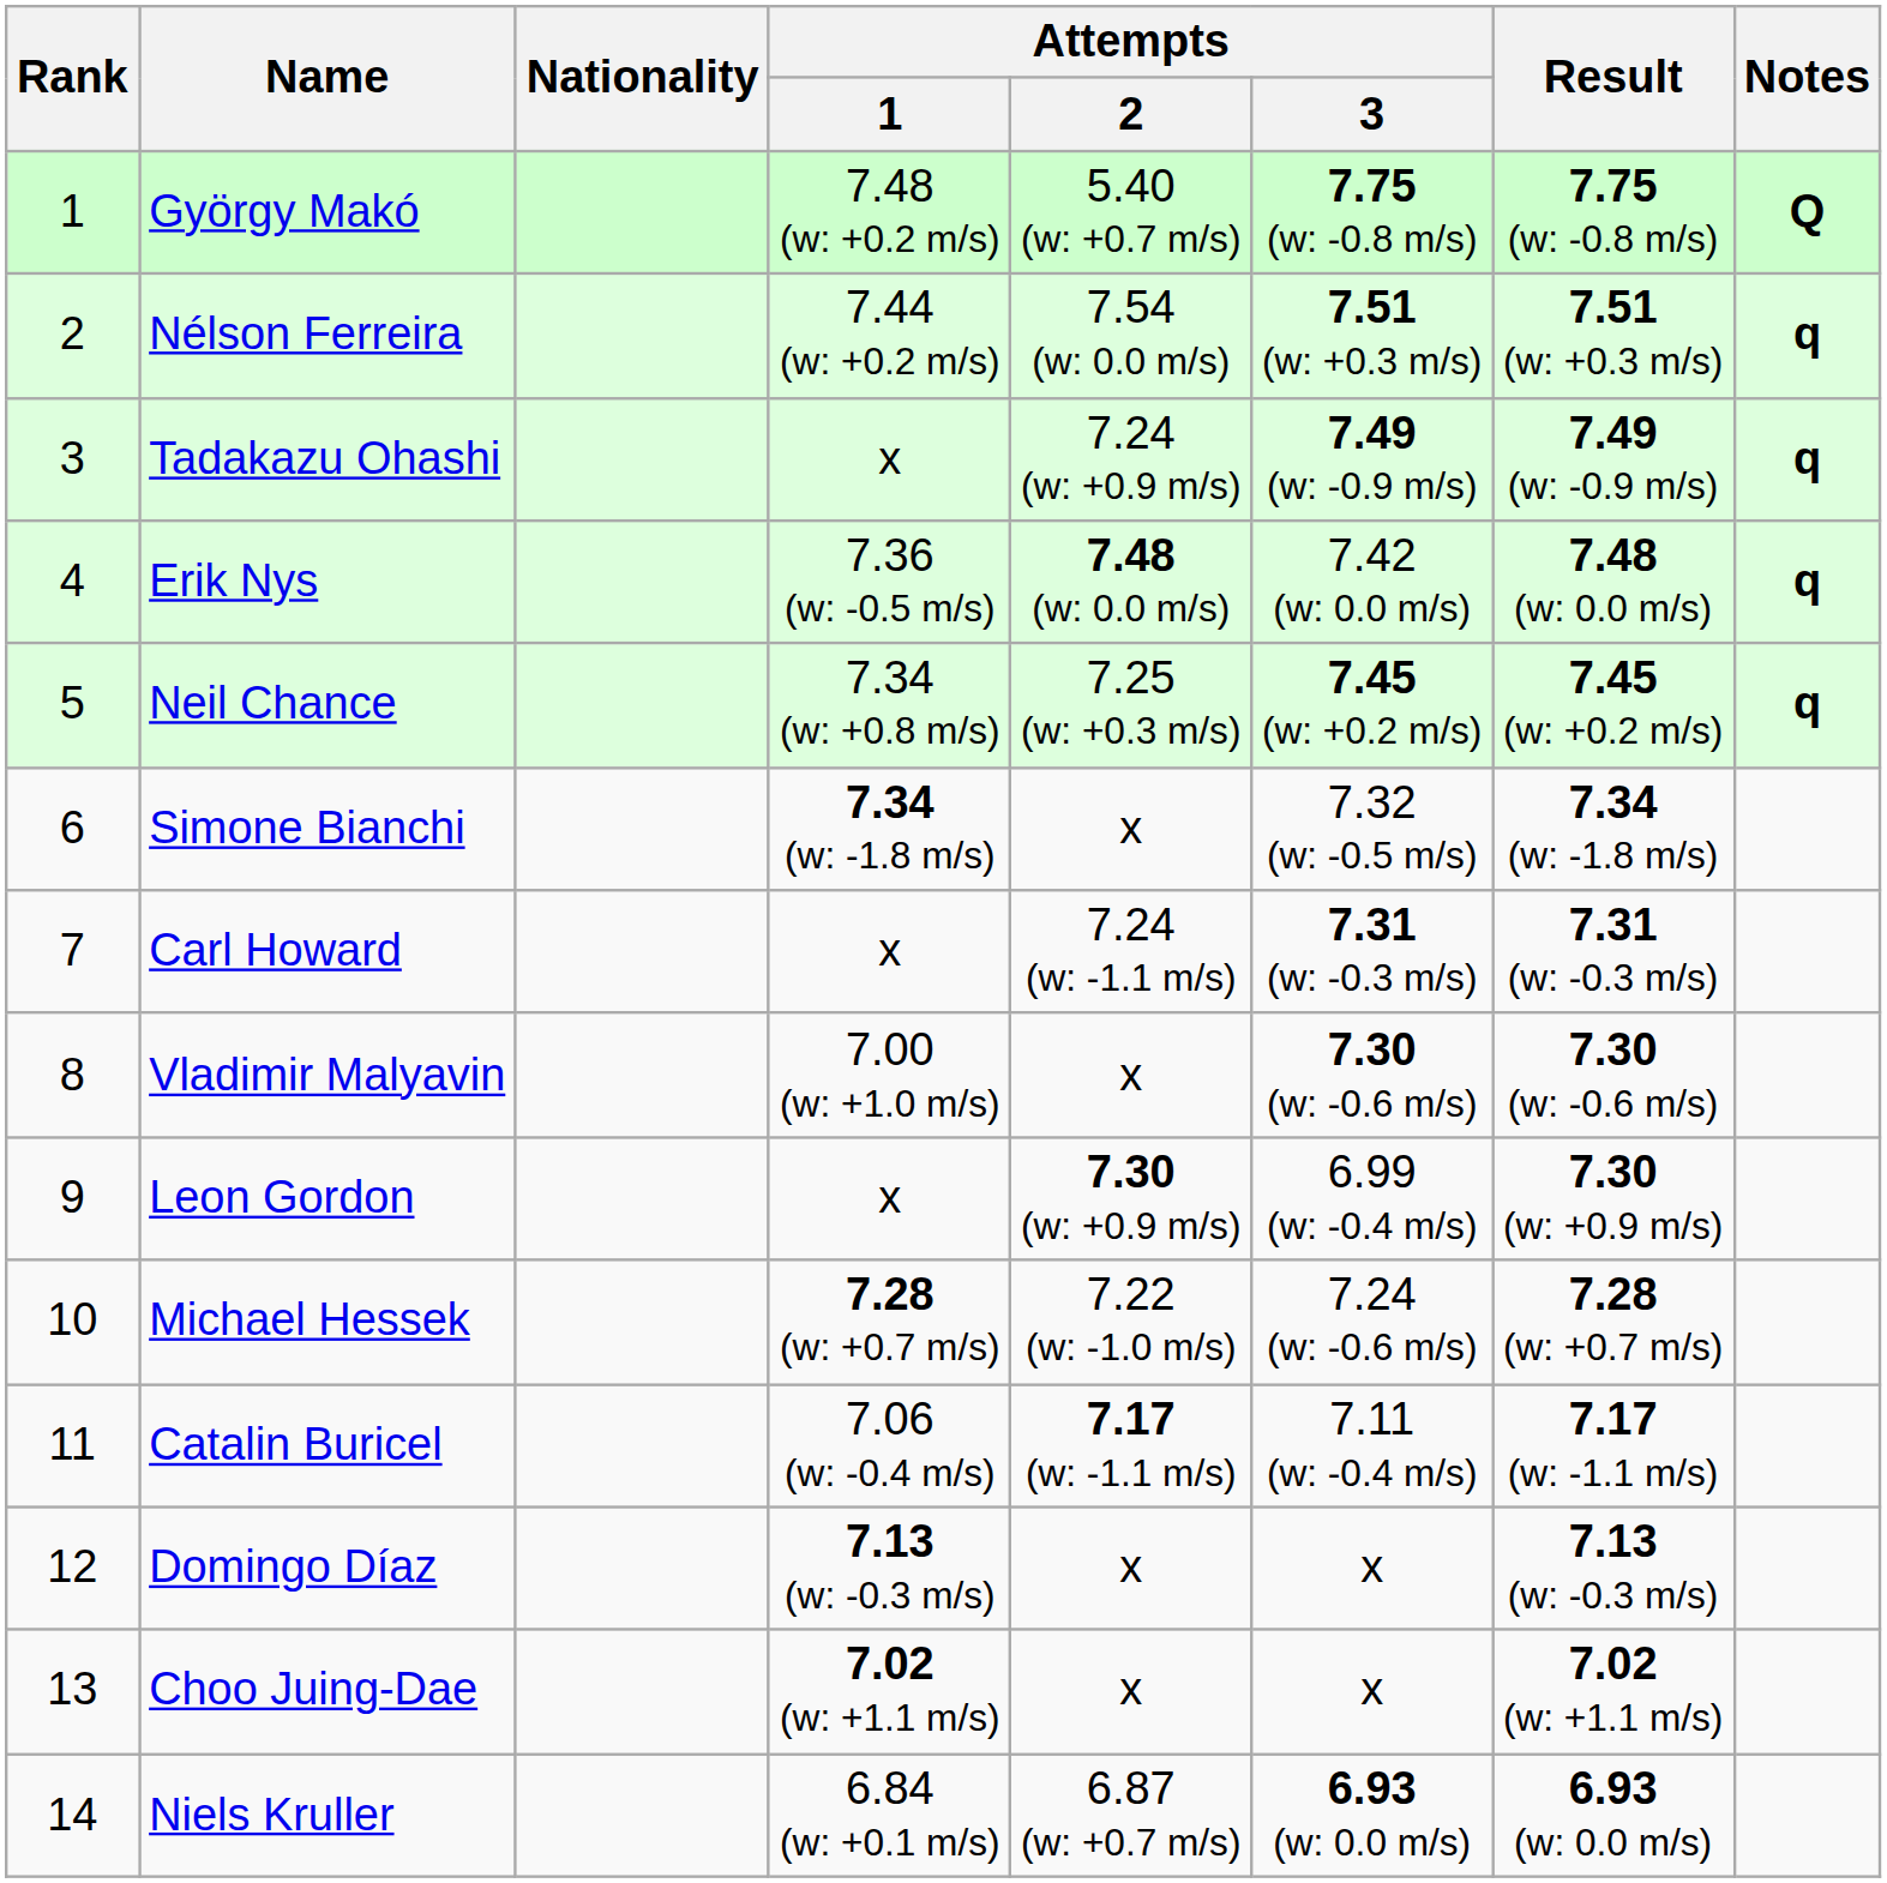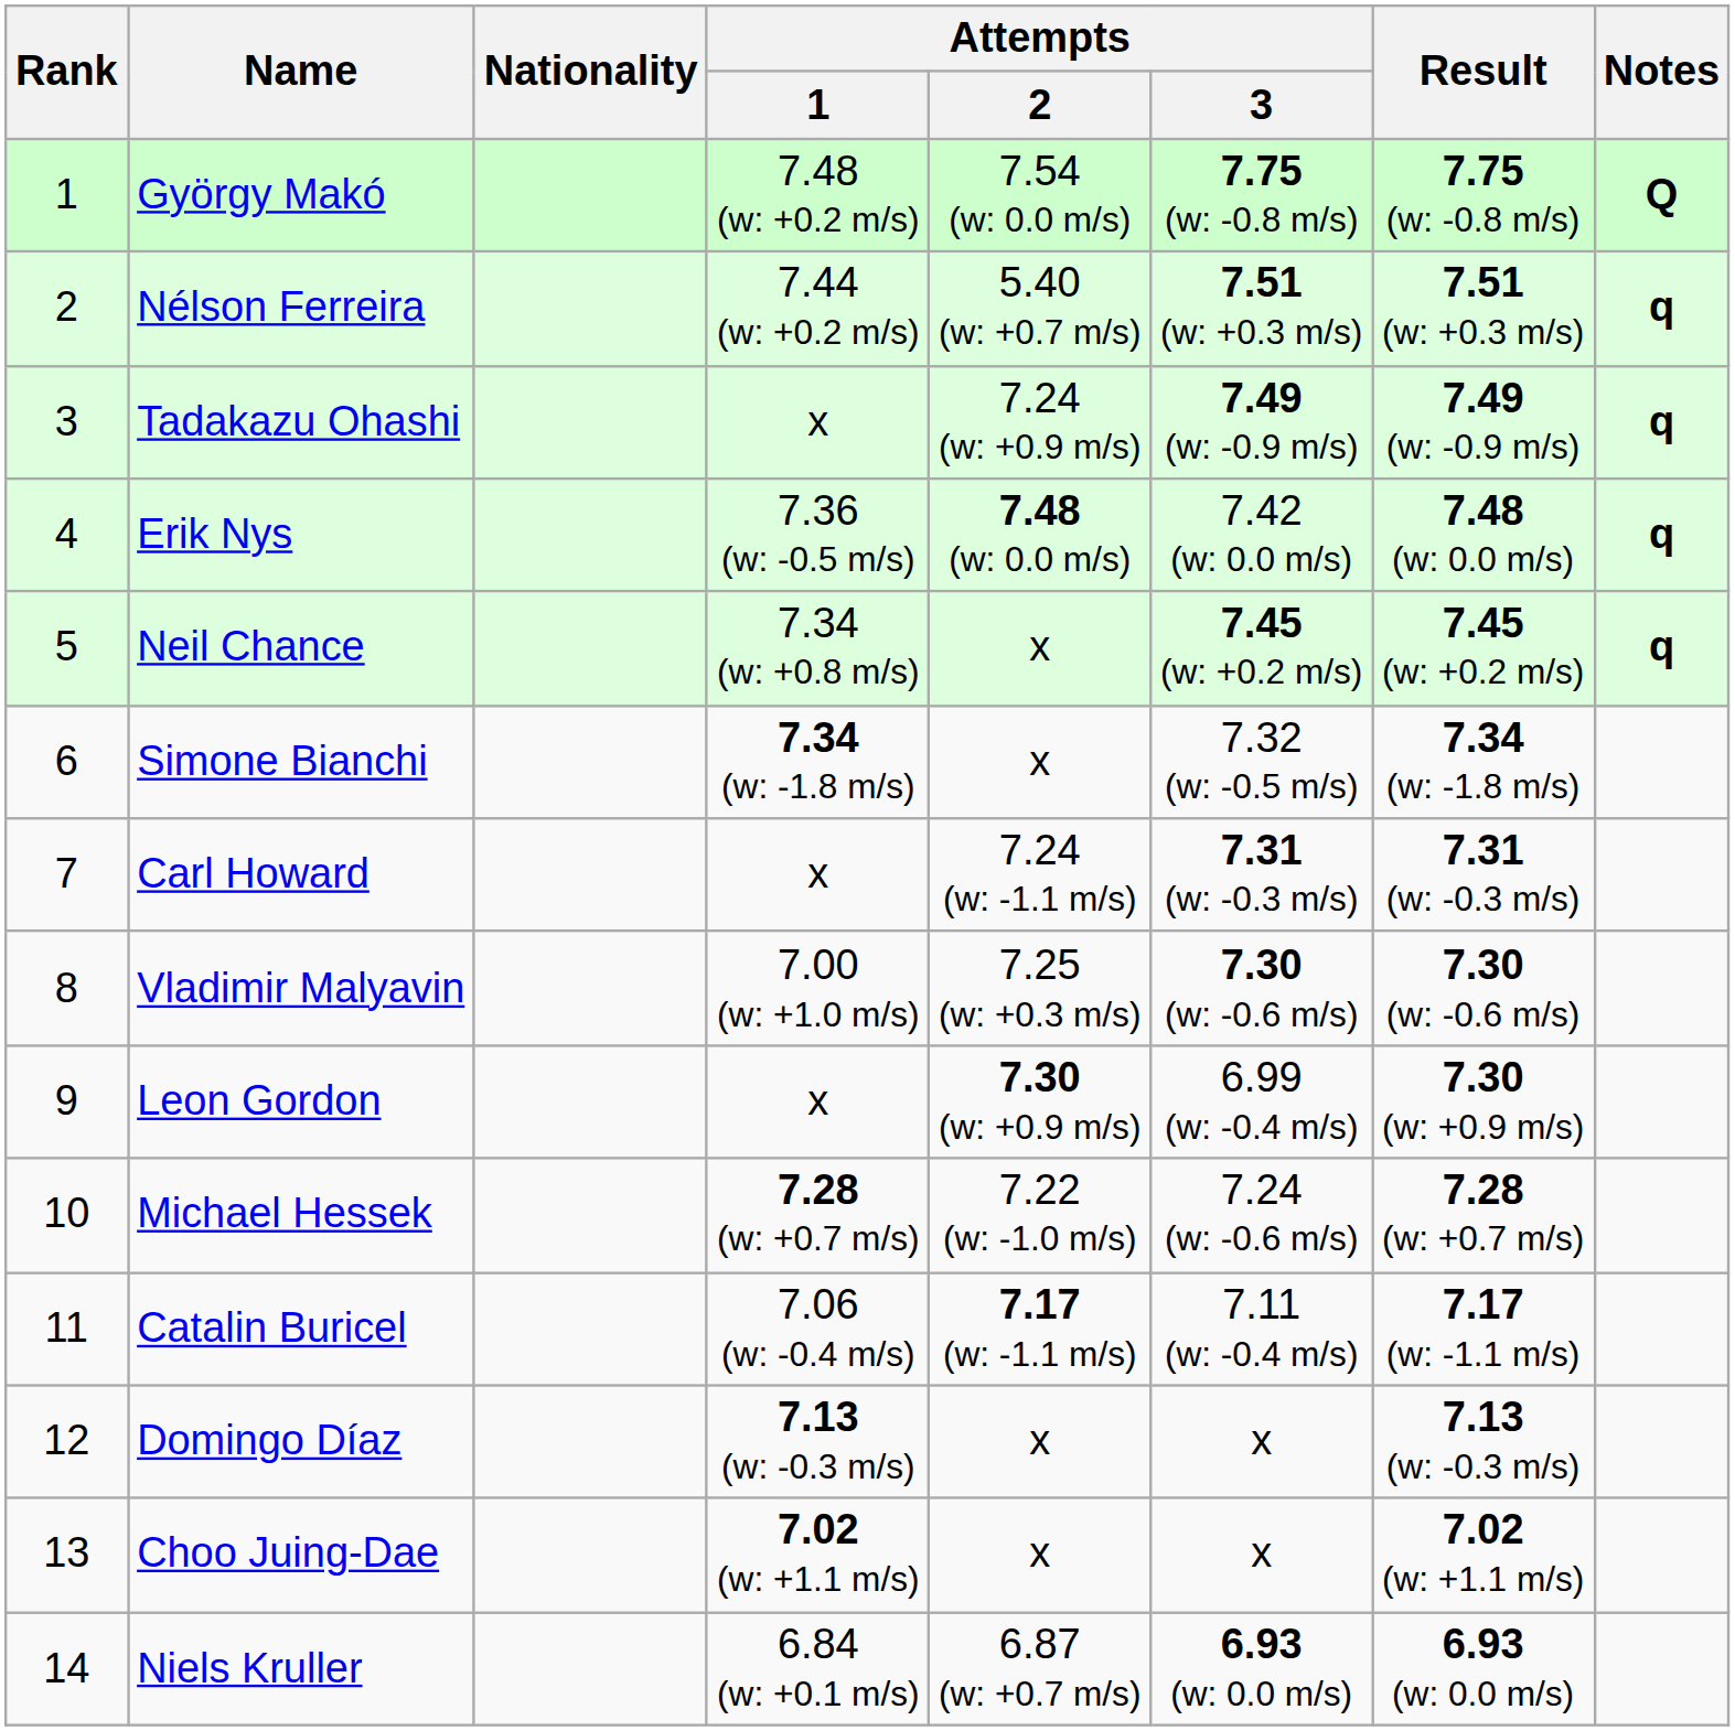György Makó | Attempts / 2: 5.40 (w: +0.7 m/s) -> 7.54 (w: 0.0 m/s)
Nélson Ferreira | Attempts / 2: 7.54 (w: 0.0 m/s) -> 5.40 (w: +0.7 m/s)
Neil Chance | Attempts / 2: 7.25 (w: +0.3 m/s) -> x
Vladimir Malyavin | Attempts / 2: x -> 7.25 (w: +0.3 m/s)
